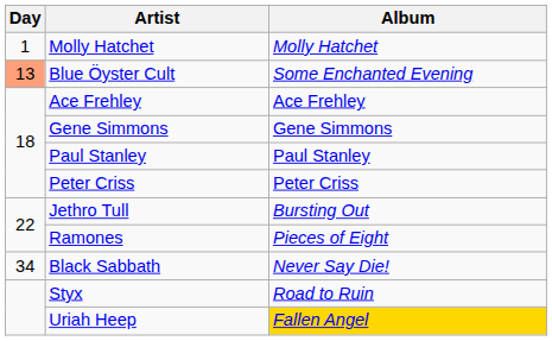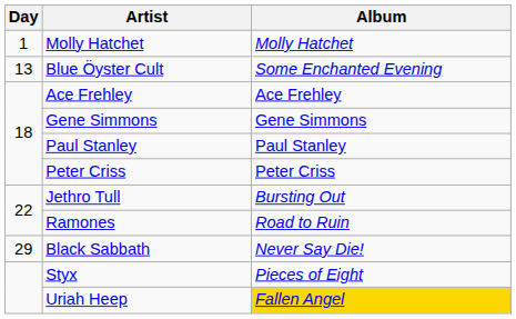Blue Öyster Cult | Day: lightsalmon background -> no background
Ramones | Album: Pieces of Eight -> Road to Ruin
Black Sabbath | Day: 34 -> 29
Styx | Album: Road to Ruin -> Pieces of Eight
